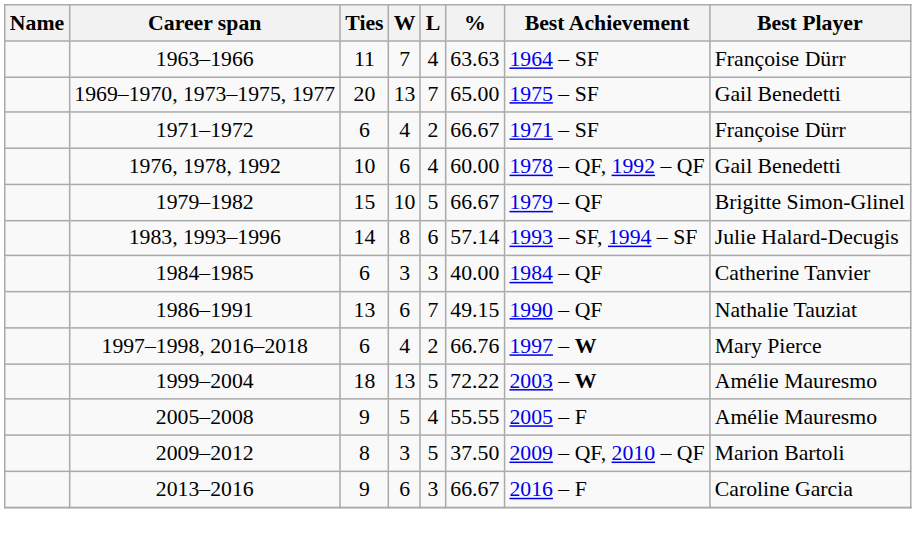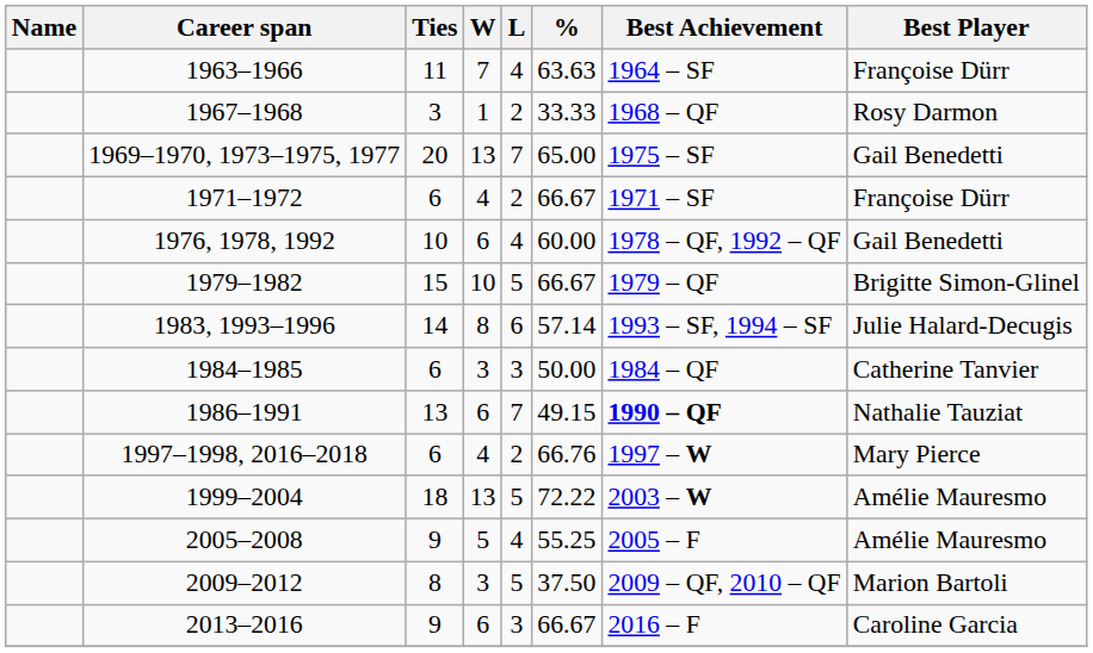+ row: 1967–1968 | 3 | 1 | 2 | 33.33 | 1968 – QF | Rosy Darmon
1984–1985 | %: 40.00 -> 50.00
1986–1991 | Best Achievement: normal -> bold
2005–2008 | %: 55.55 -> 55.25
